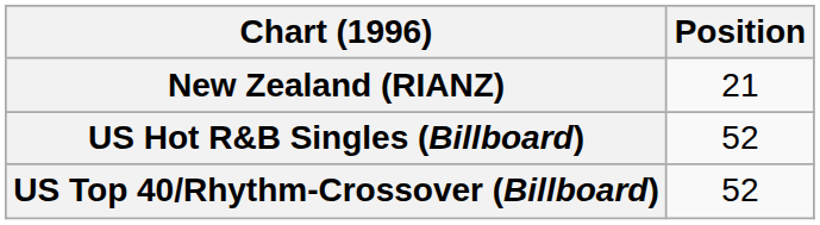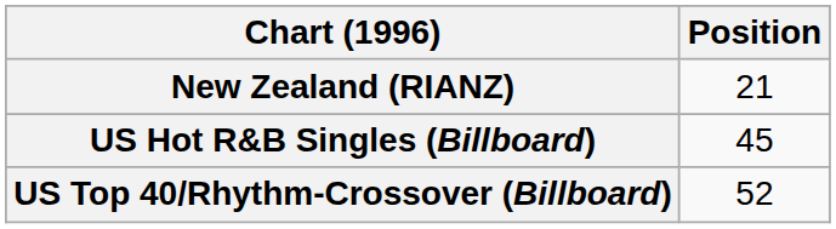US Hot R&B Singles (Billboard) | Position: 52 -> 45
